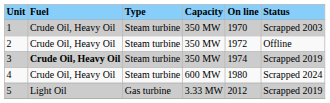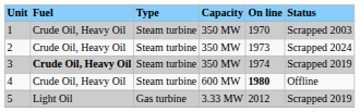2 | On line: 1972 -> 1973
2 | Status: Offline -> Scrapped 2024
4 | On line: normal -> bold
4 | Status: Scrapped 2024 -> Offline
